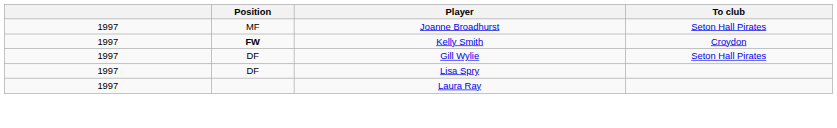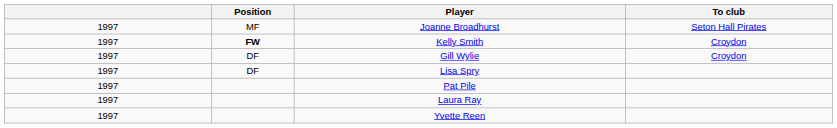Gill Wylie | To club: Seton Hall Pirates -> Croydon
+ row: 1997 | Pat Pile
+ row: 1997 | Yvette Reen
